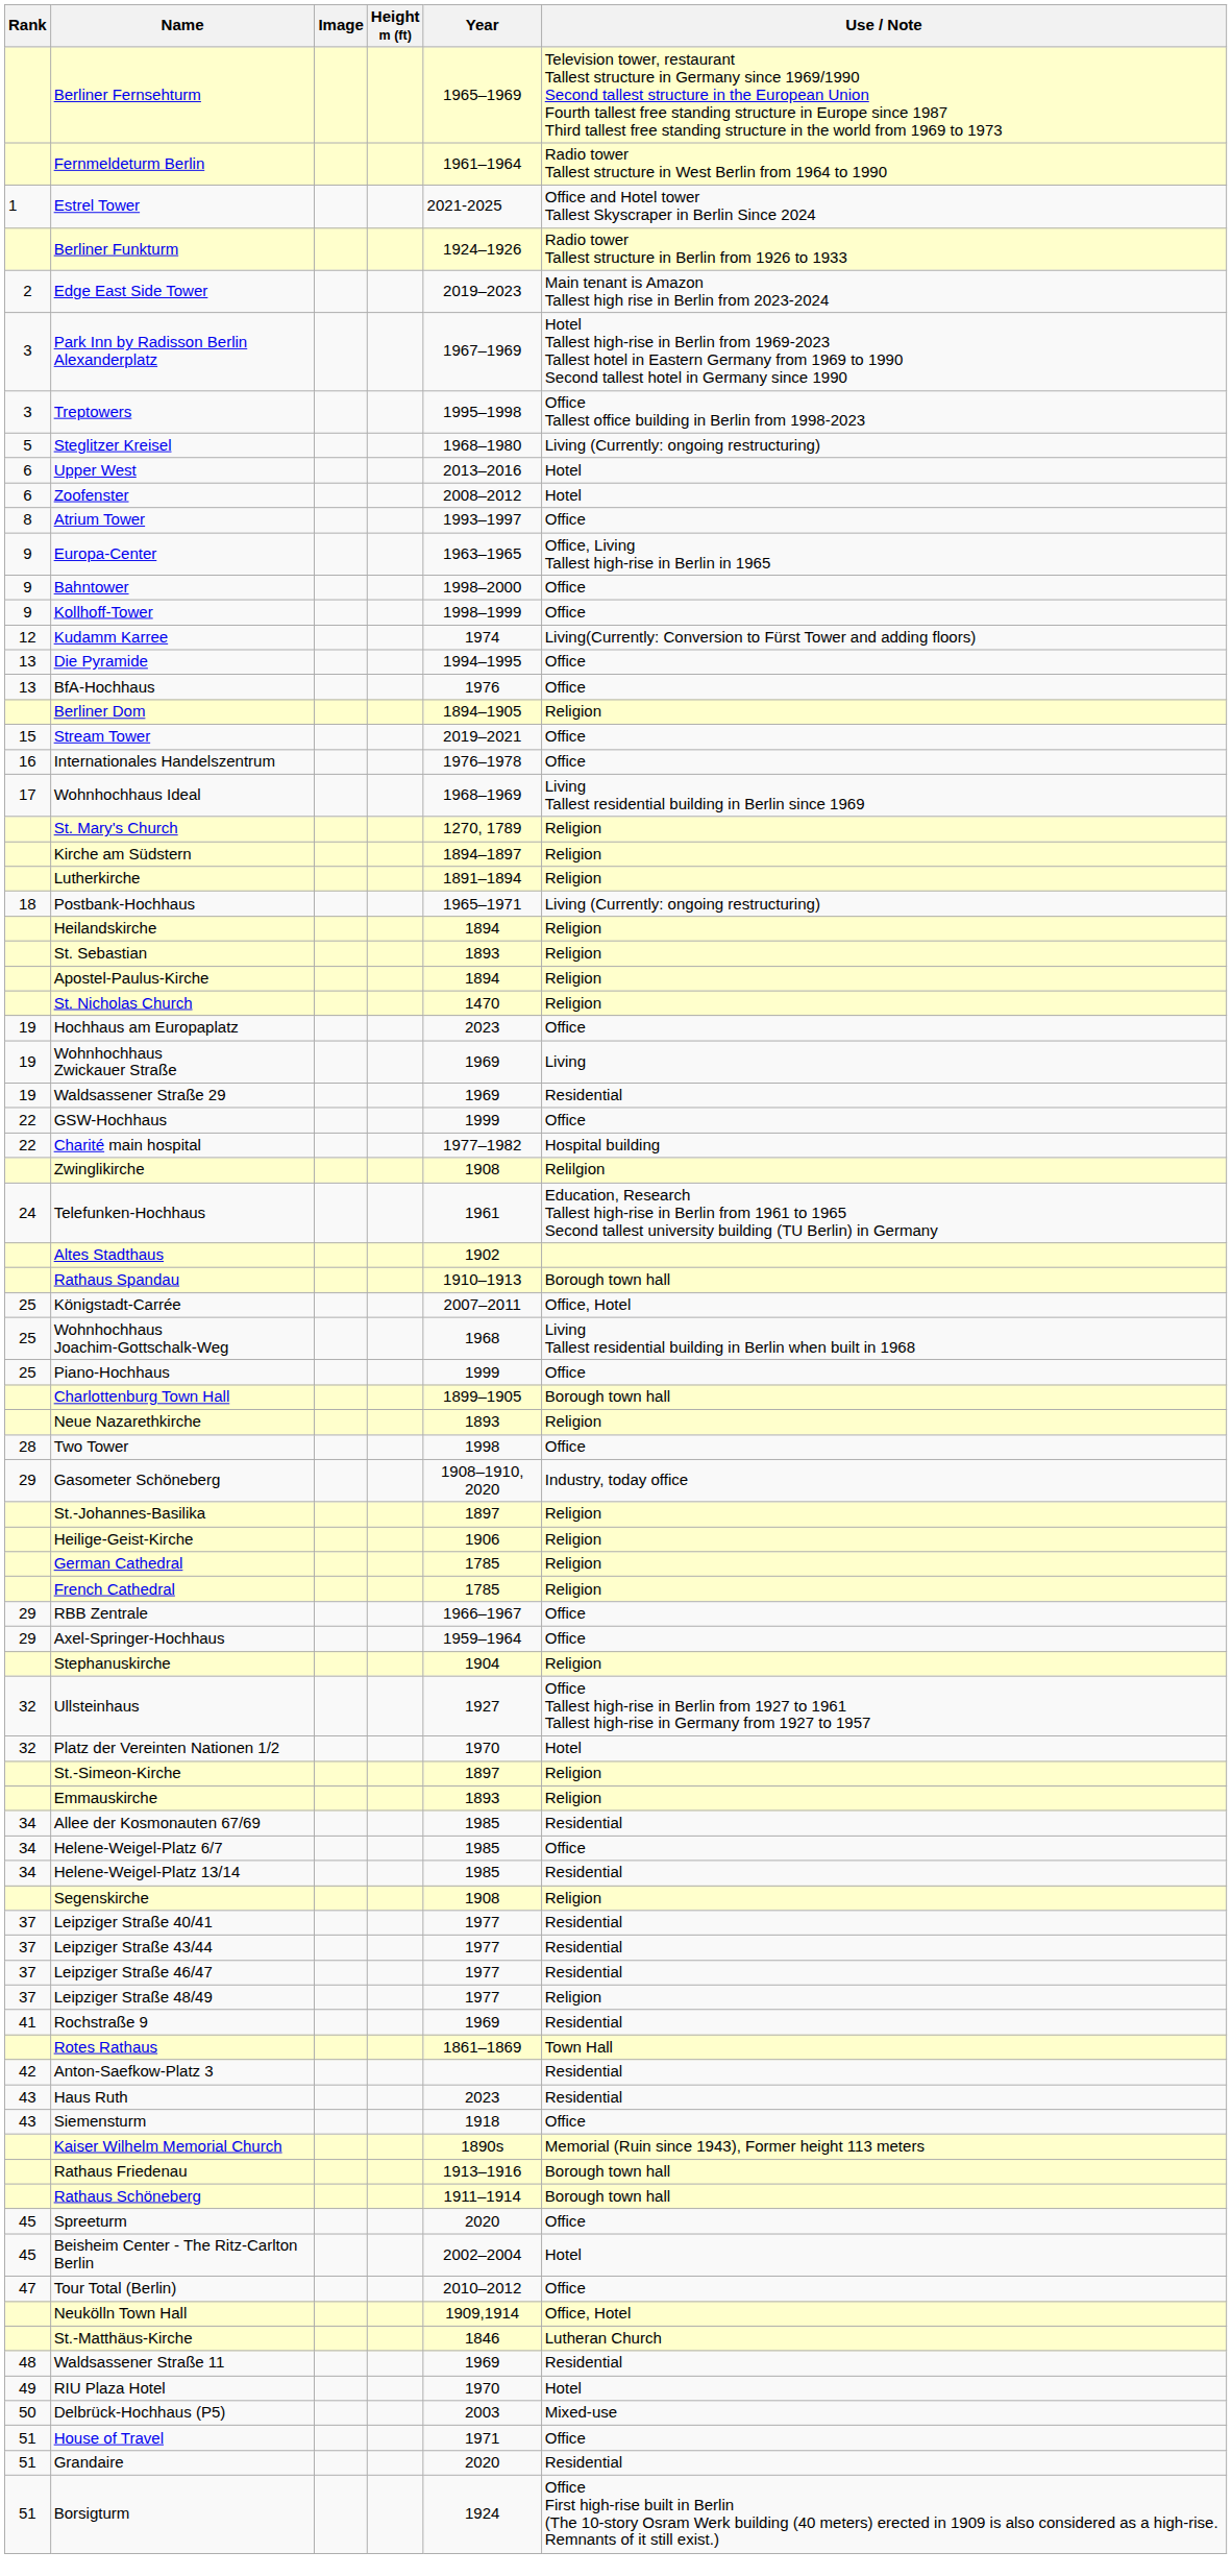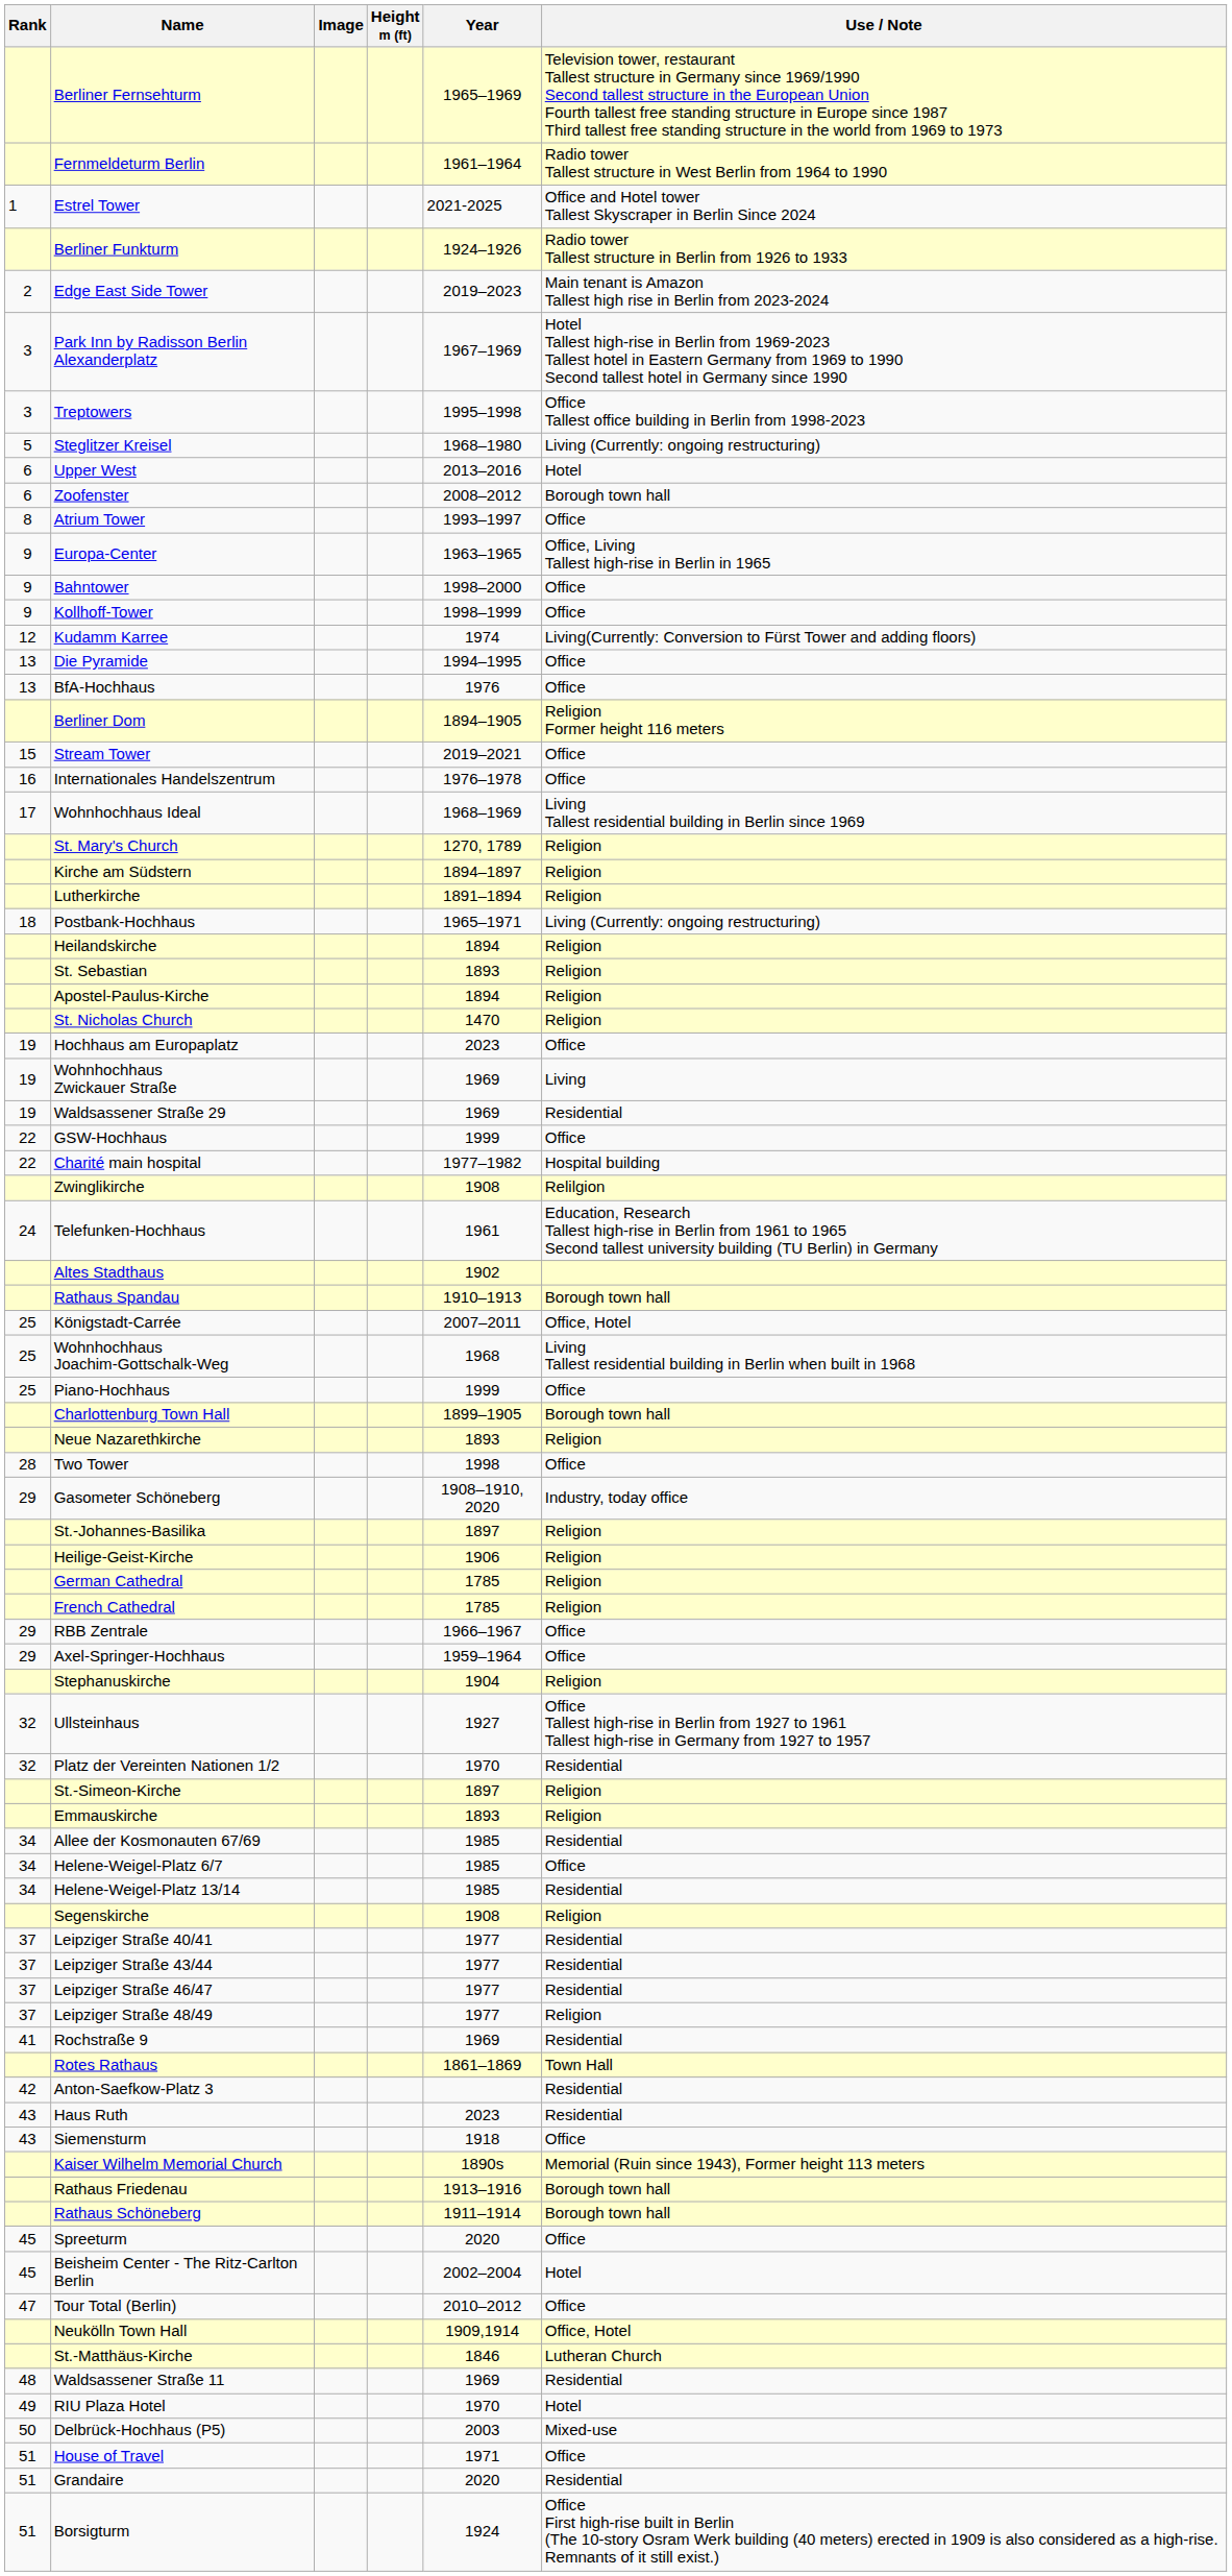Zoofenster | Use / Note: Hotel -> Borough town hall
Berliner Dom | Use / Note: Religion -> Religion Former height 116 meters
Platz der Vereinten Nationen 1/2 | Use / Note: Hotel -> Residential
